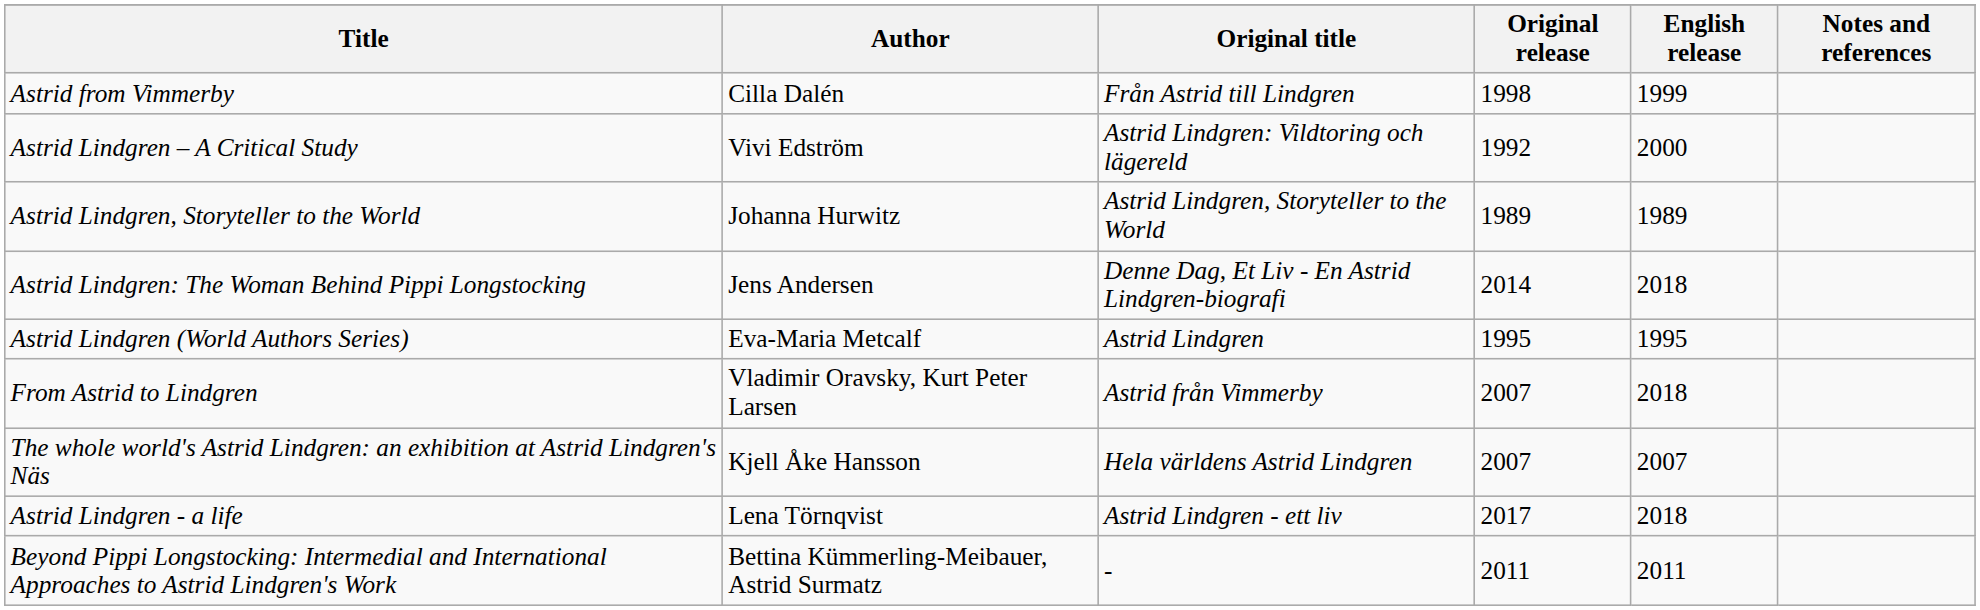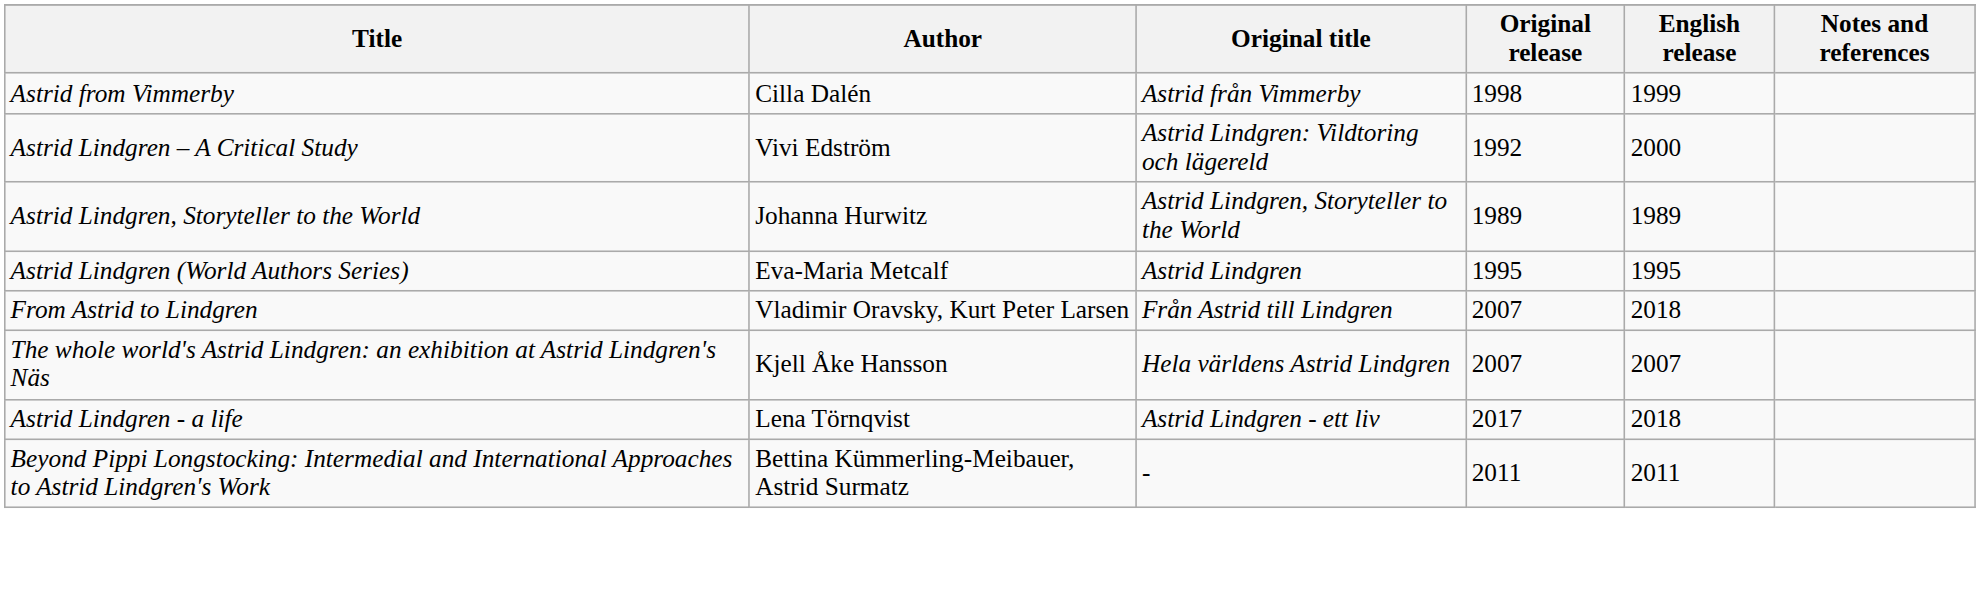Astrid from Vimmerby | Original title: Från Astrid till Lindgren -> Astrid från Vimmerby
- row: Astrid Lindgren: The Woman Behind Pippi Longstocking | Jens Andersen | Denne Dag, Et Liv - En Astrid Lindgren-biografi | 2014 | 2018
From Astrid to Lindgren | Original title: Astrid från Vimmerby -> Från Astrid till Lindgren
